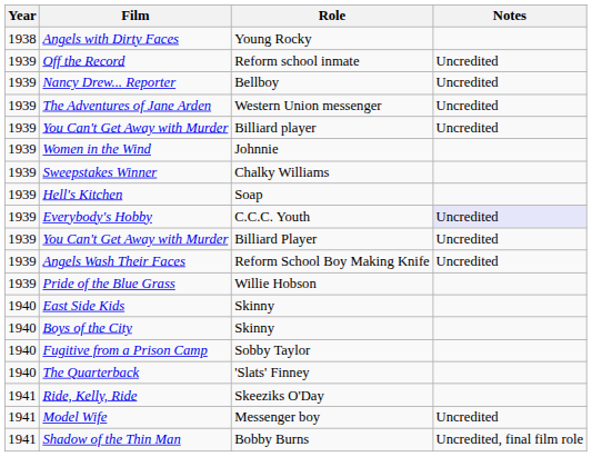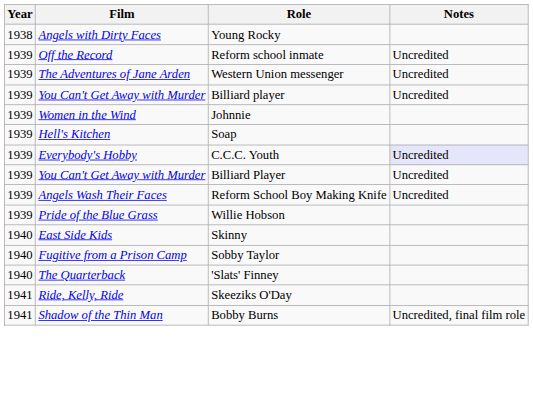- row: 1939 | Nancy Drew... Reporter | Bellboy | Uncredited
- row: 1939 | Sweepstakes Winner | Chalky Williams
- row: 1940 | Boys of the City | Skinny
- row: 1941 | Model Wife | Messenger boy | Uncredited
